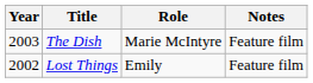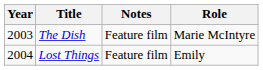columns swapped: Role <-> Notes
Lost Things | Year: 2002 -> 2004
